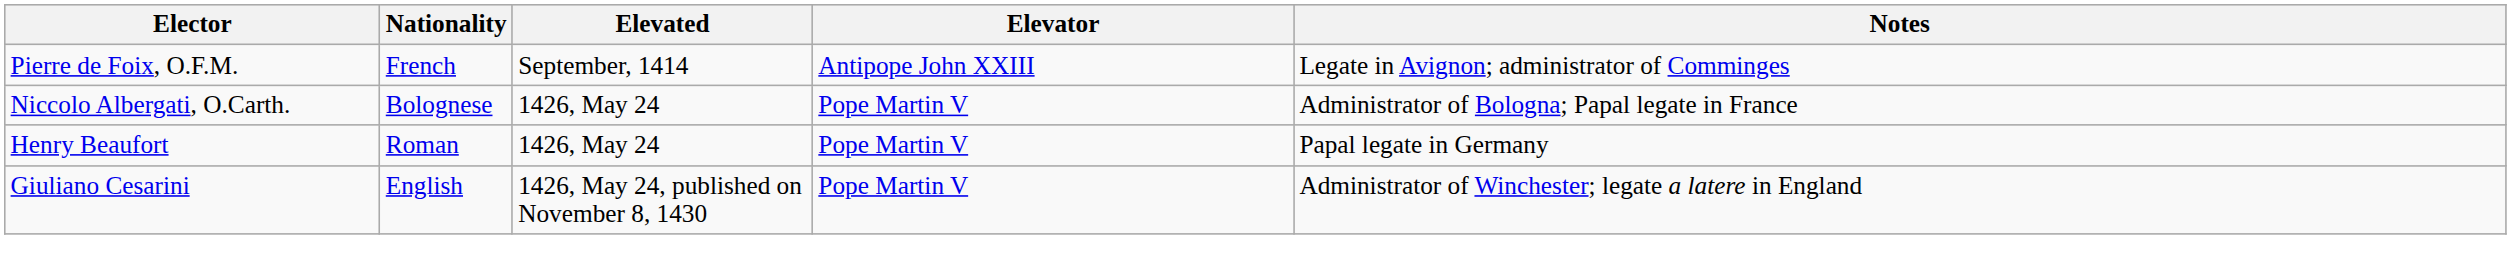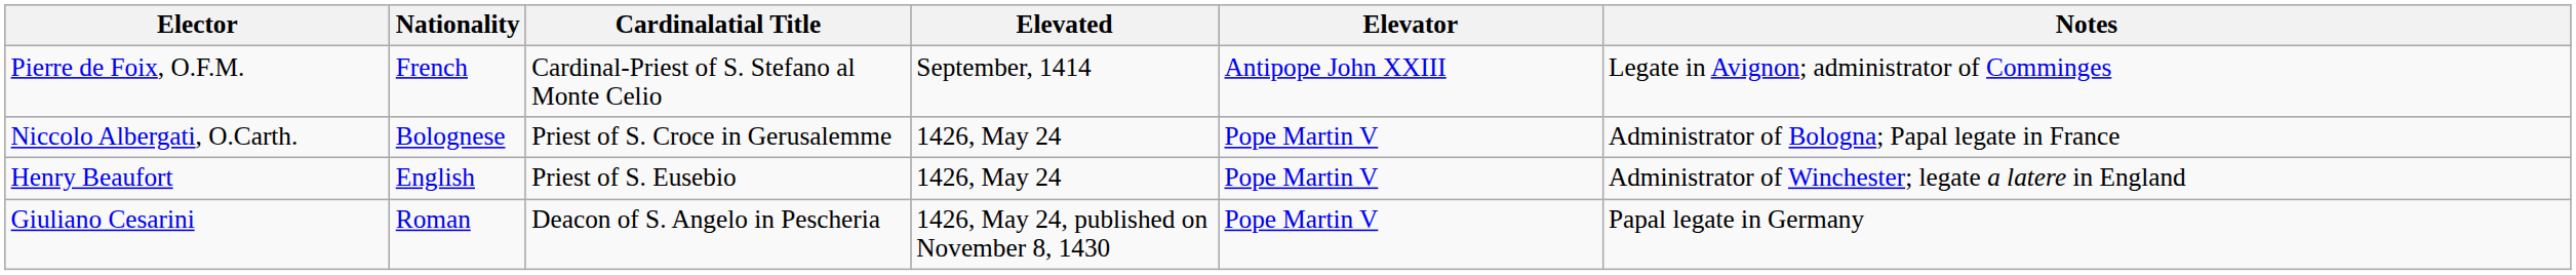+ column: Cardinalatial Title | Cardinal-Priest of S. Stefano al Monte Celio | Priest of S. Croce in Gerusalemme | Priest of S. Eusebio | Deacon of S. Angelo in Pescheria
Henry Beaufort | Nationality: Roman -> English
Henry Beaufort | Notes: Papal legate in Germany -> Administrator of Winchester; legate a latere in England
Giuliano Cesarini | Nationality: English -> Roman
Giuliano Cesarini | Notes: Administrator of Winchester; legate a latere in England -> Papal legate in Germany
